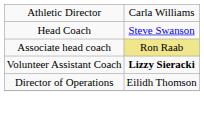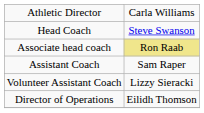+ row: Assistant Coach | Sam Raper
Volunteer Assistant Coach | column 2: bold -> normal
